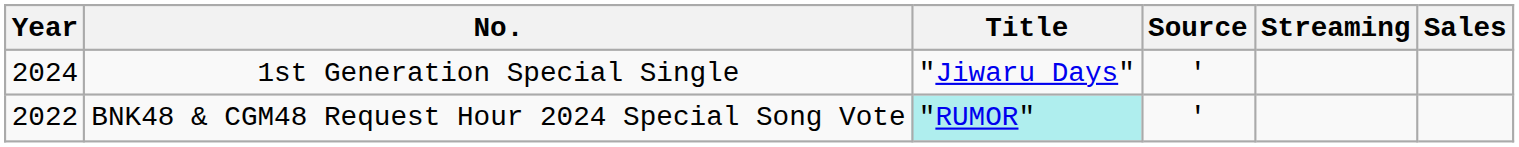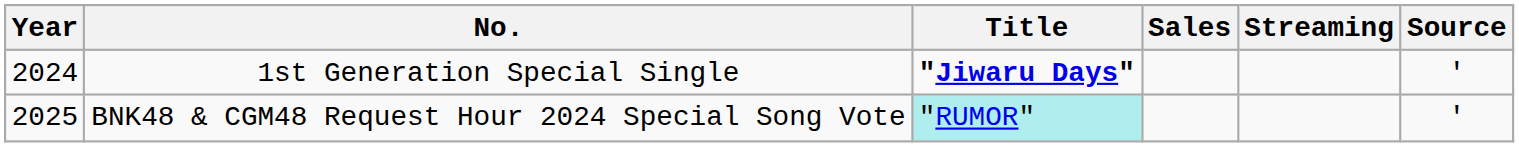columns swapped: Sales <-> Source
1st Generation Special Single | Title: normal -> bold
BNK48 & CGM48 Request Hour 2024 Special Song Vote | Year: 2022 -> 2025
